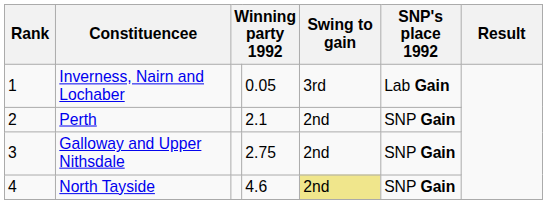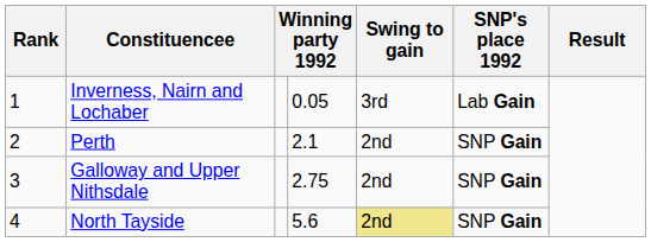North Tayside | column 4: 4.6 -> 5.6
